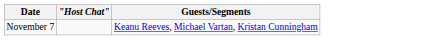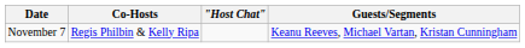+ column: Co-Hosts | Regis Philbin & Kelly Ripa
